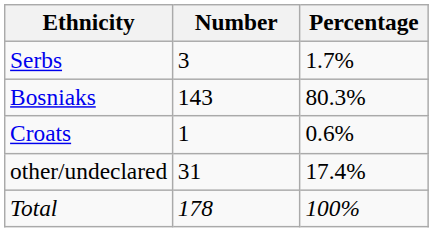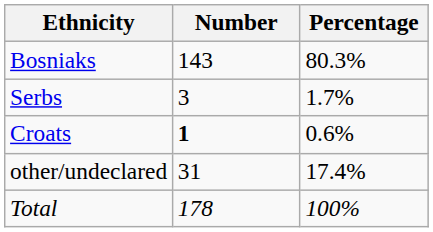rows swapped: Bosniaks <-> Serbs
Croats | Number: normal -> bold
